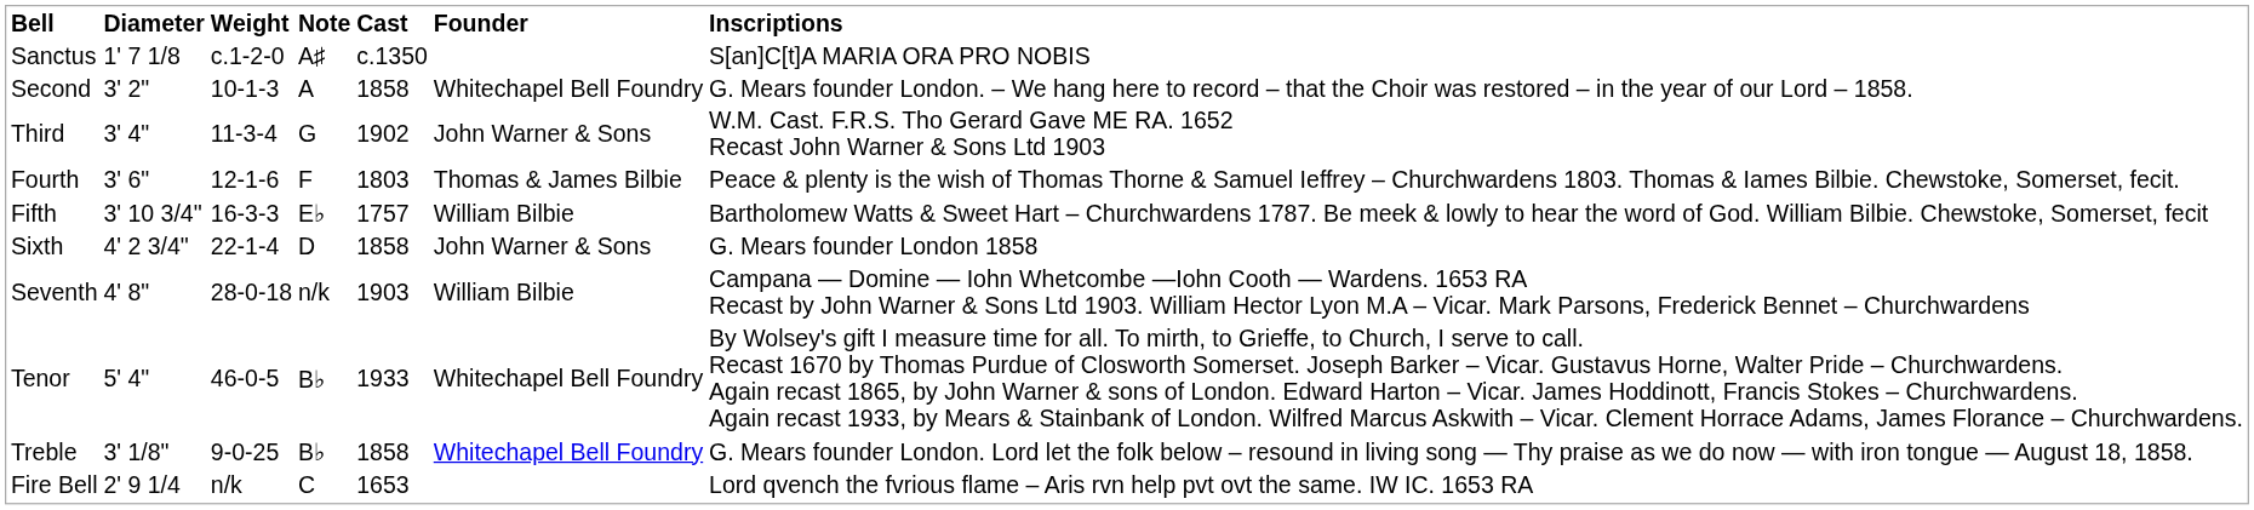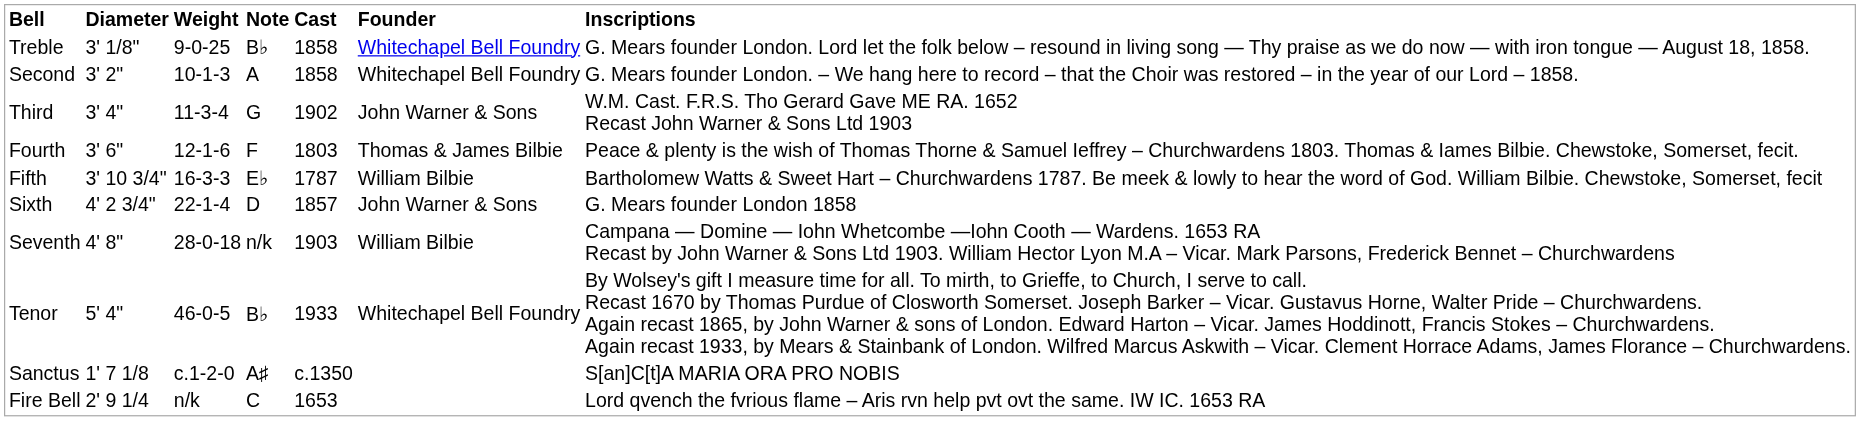rows swapped: Treble <-> Sanctus
Fifth | Cast: 1757 -> 1787
Sixth | Cast: 1858 -> 1857
